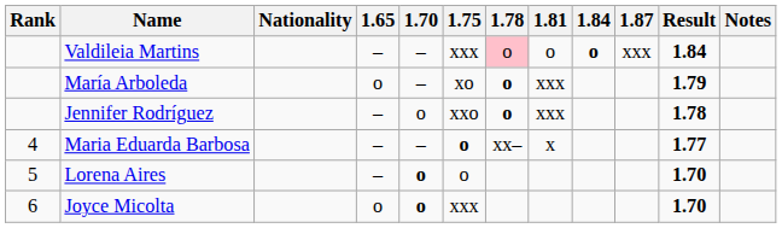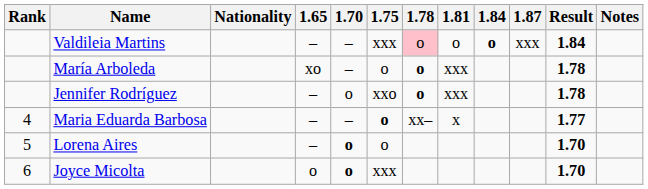María Arboleda | 1.65: o -> xo
María Arboleda | 1.75: xo -> o
María Arboleda | Result: 1.79 -> 1.78
